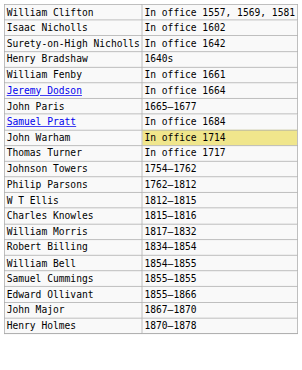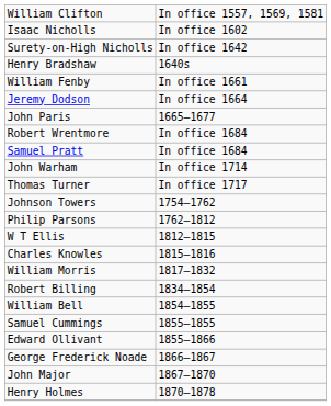+ row: Robert Wrentmore | In office 1684
John Warham | column 2: khaki background -> no background
+ row: George Frederick Noade | 1866–1867
